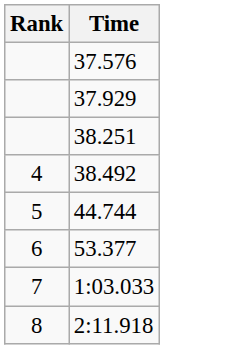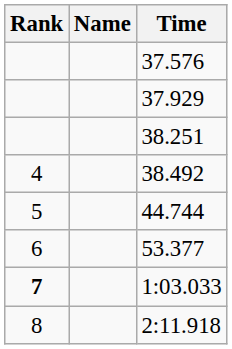+ column: Name
1:03.033 | Rank: normal -> bold
